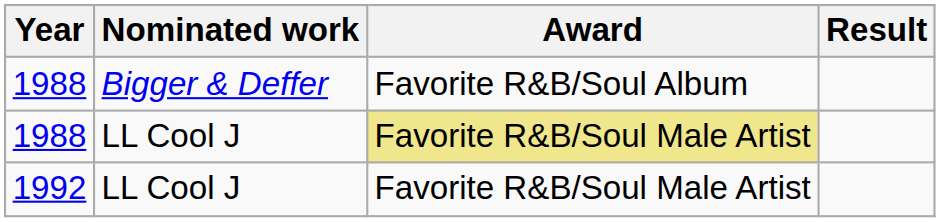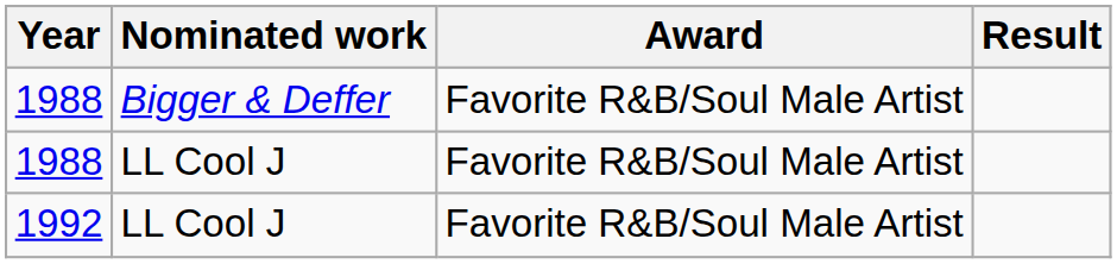1988 / Bigger & Deffer | Award: Favorite R&B/Soul Album -> Favorite R&B/Soul Male Artist
1988 / LL Cool J | Award: khaki background -> no background
